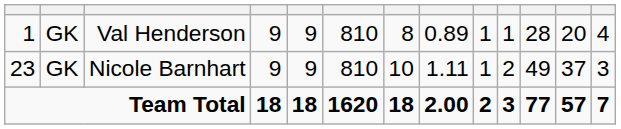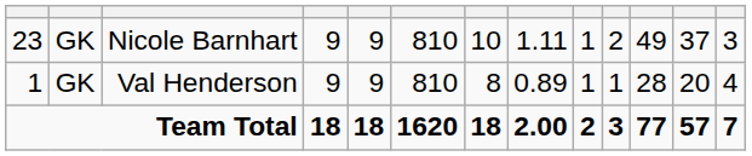rows swapped: Nicole Barnhart <-> Val Henderson
